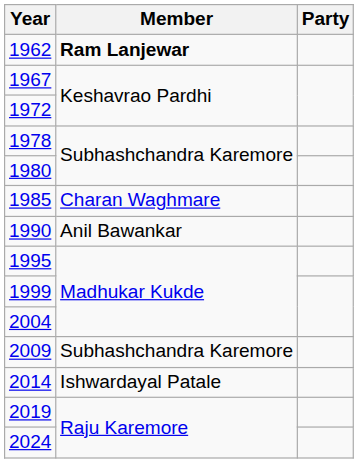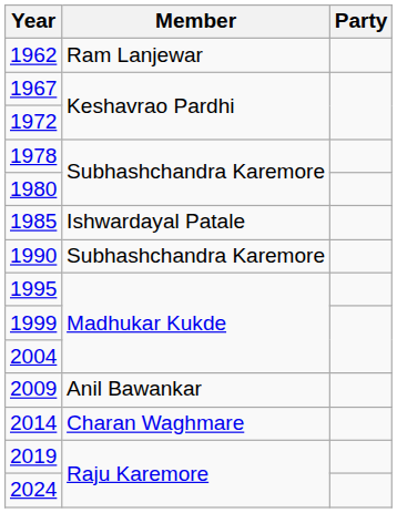1962 | Member: bold -> normal
1985 | Member: Charan Waghmare -> Ishwardayal Patale
1990 | Member: Anil Bawankar -> Subhashchandra Karemore
2009 | Member: Subhashchandra Karemore -> Anil Bawankar
2014 | Member: Ishwardayal Patale -> Charan Waghmare
